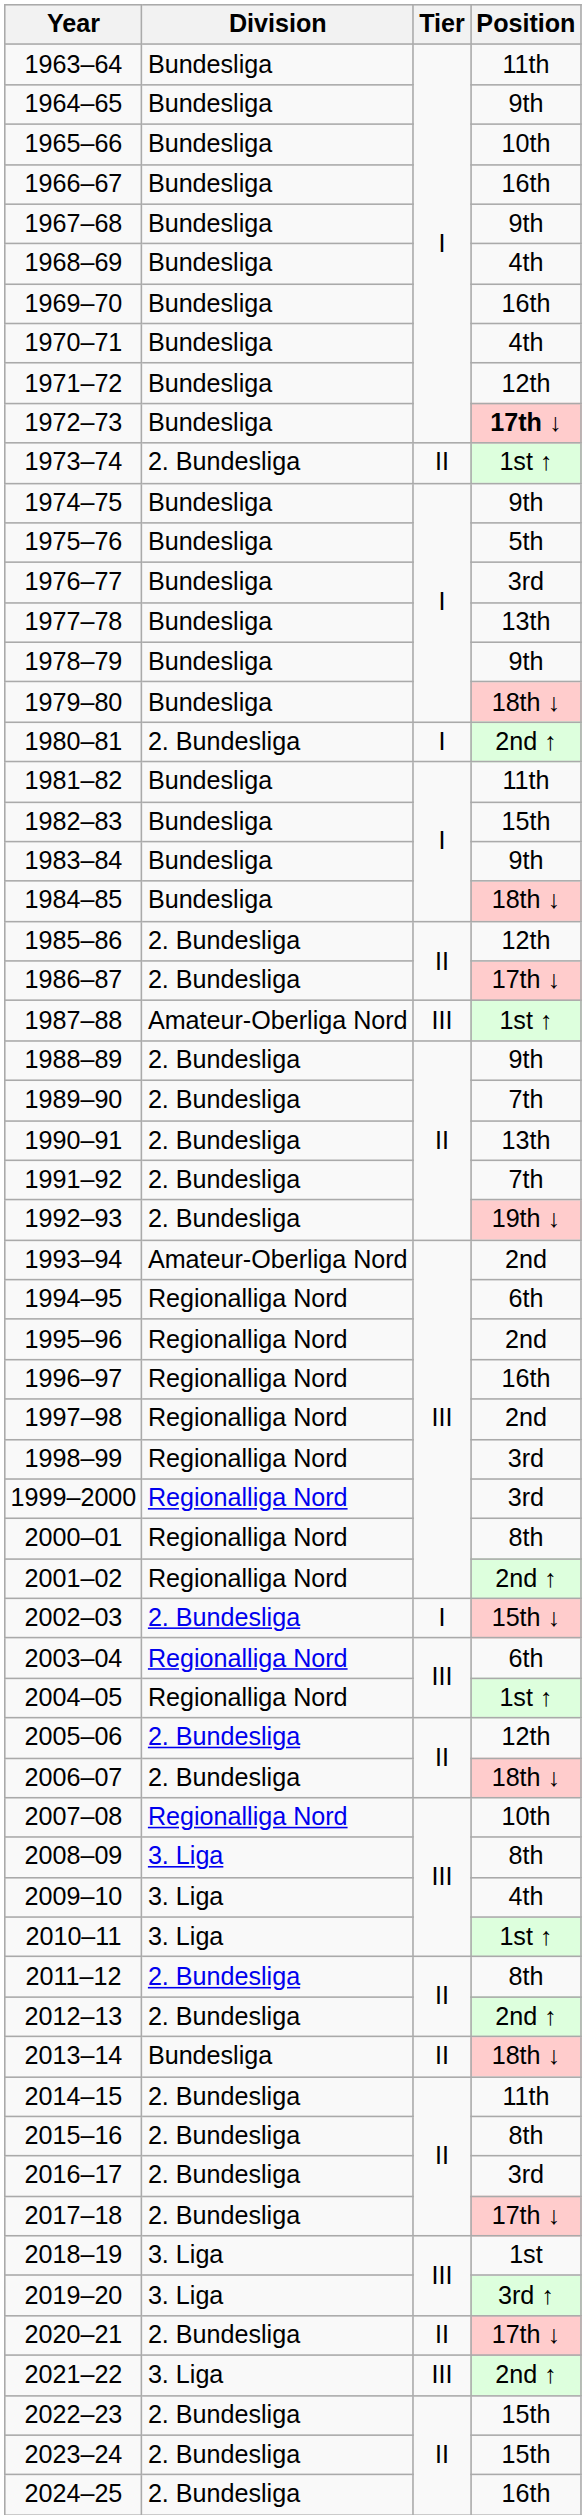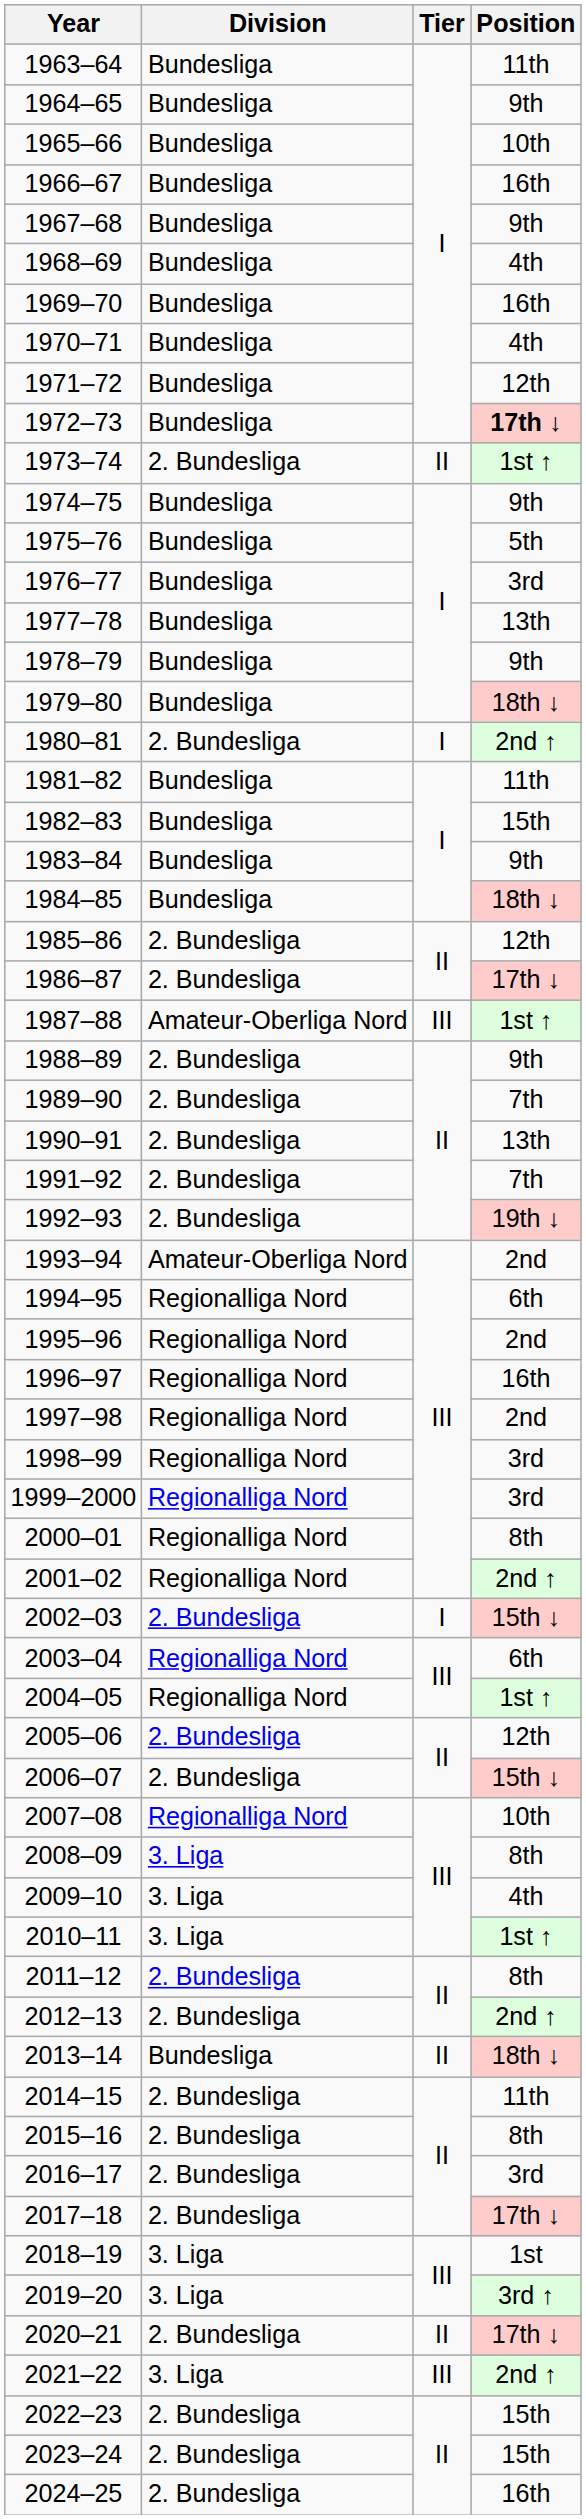2006–07 | Position: 18th ↓ -> 15th ↓
